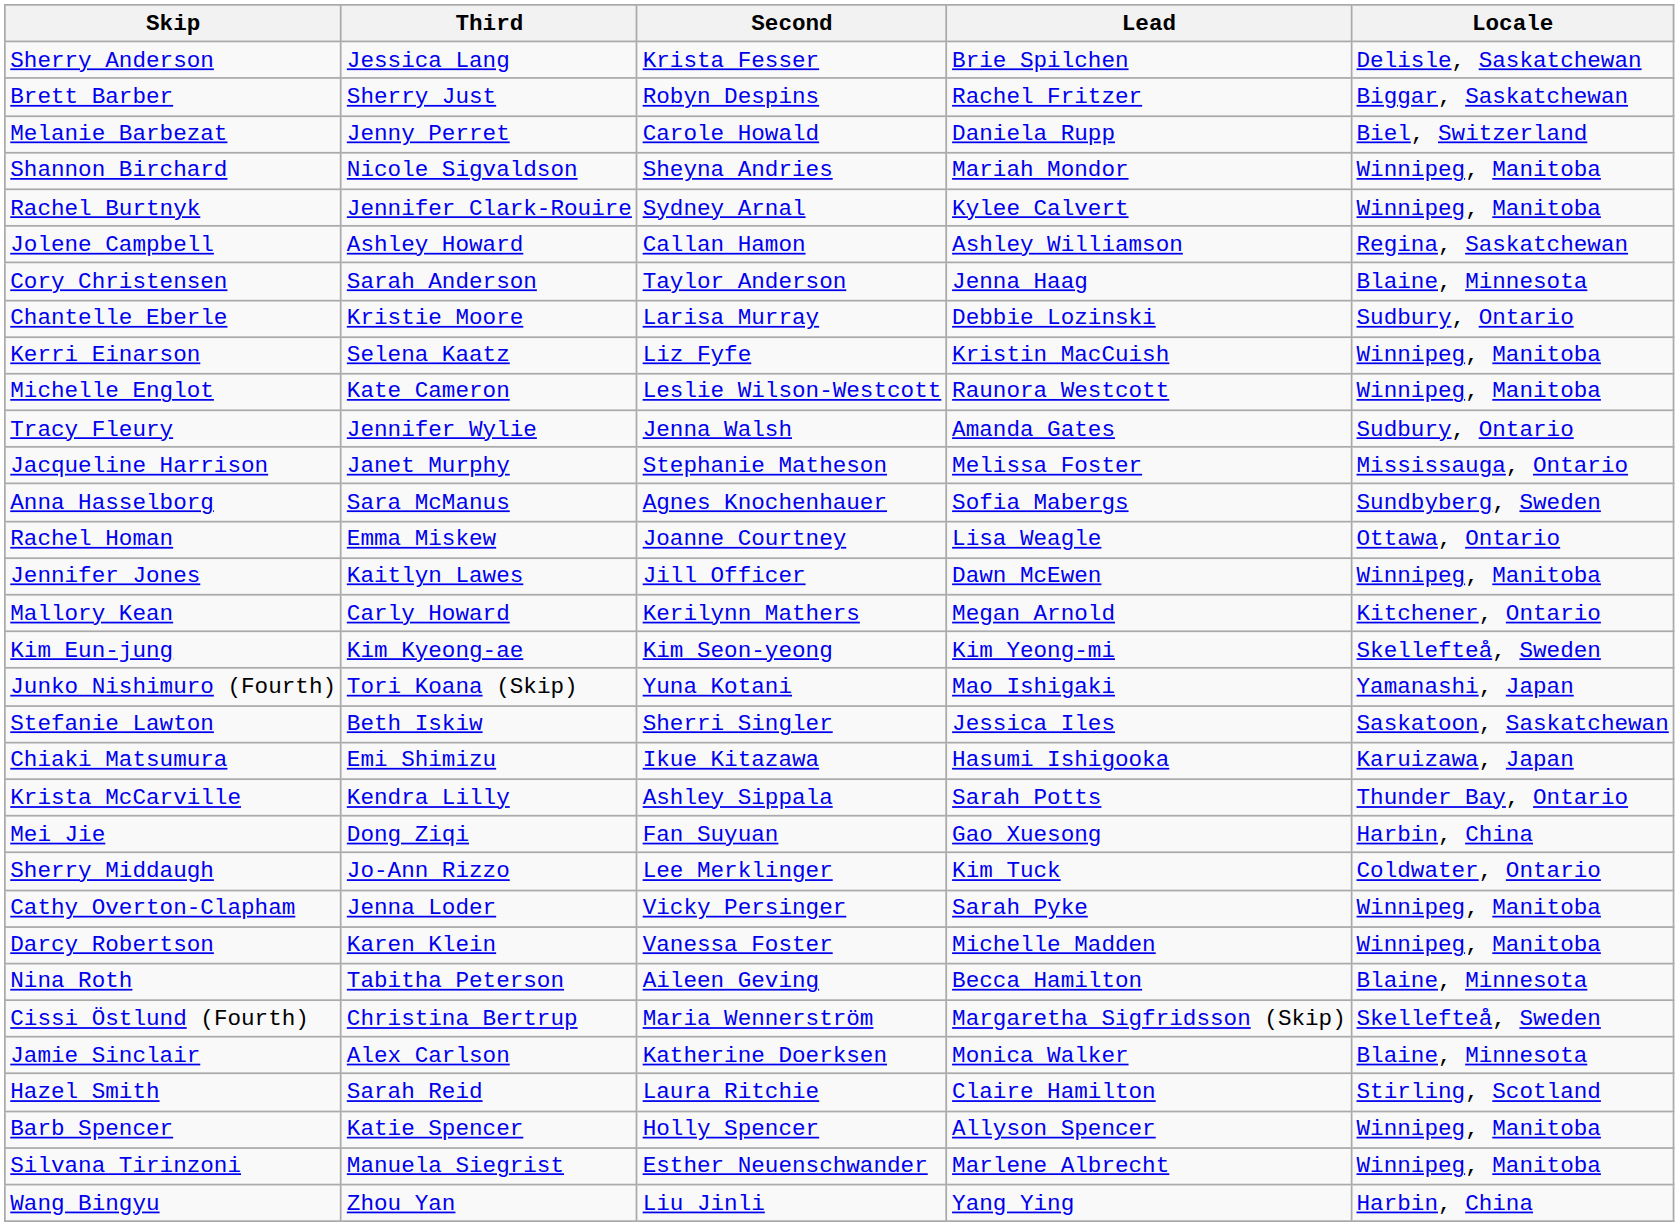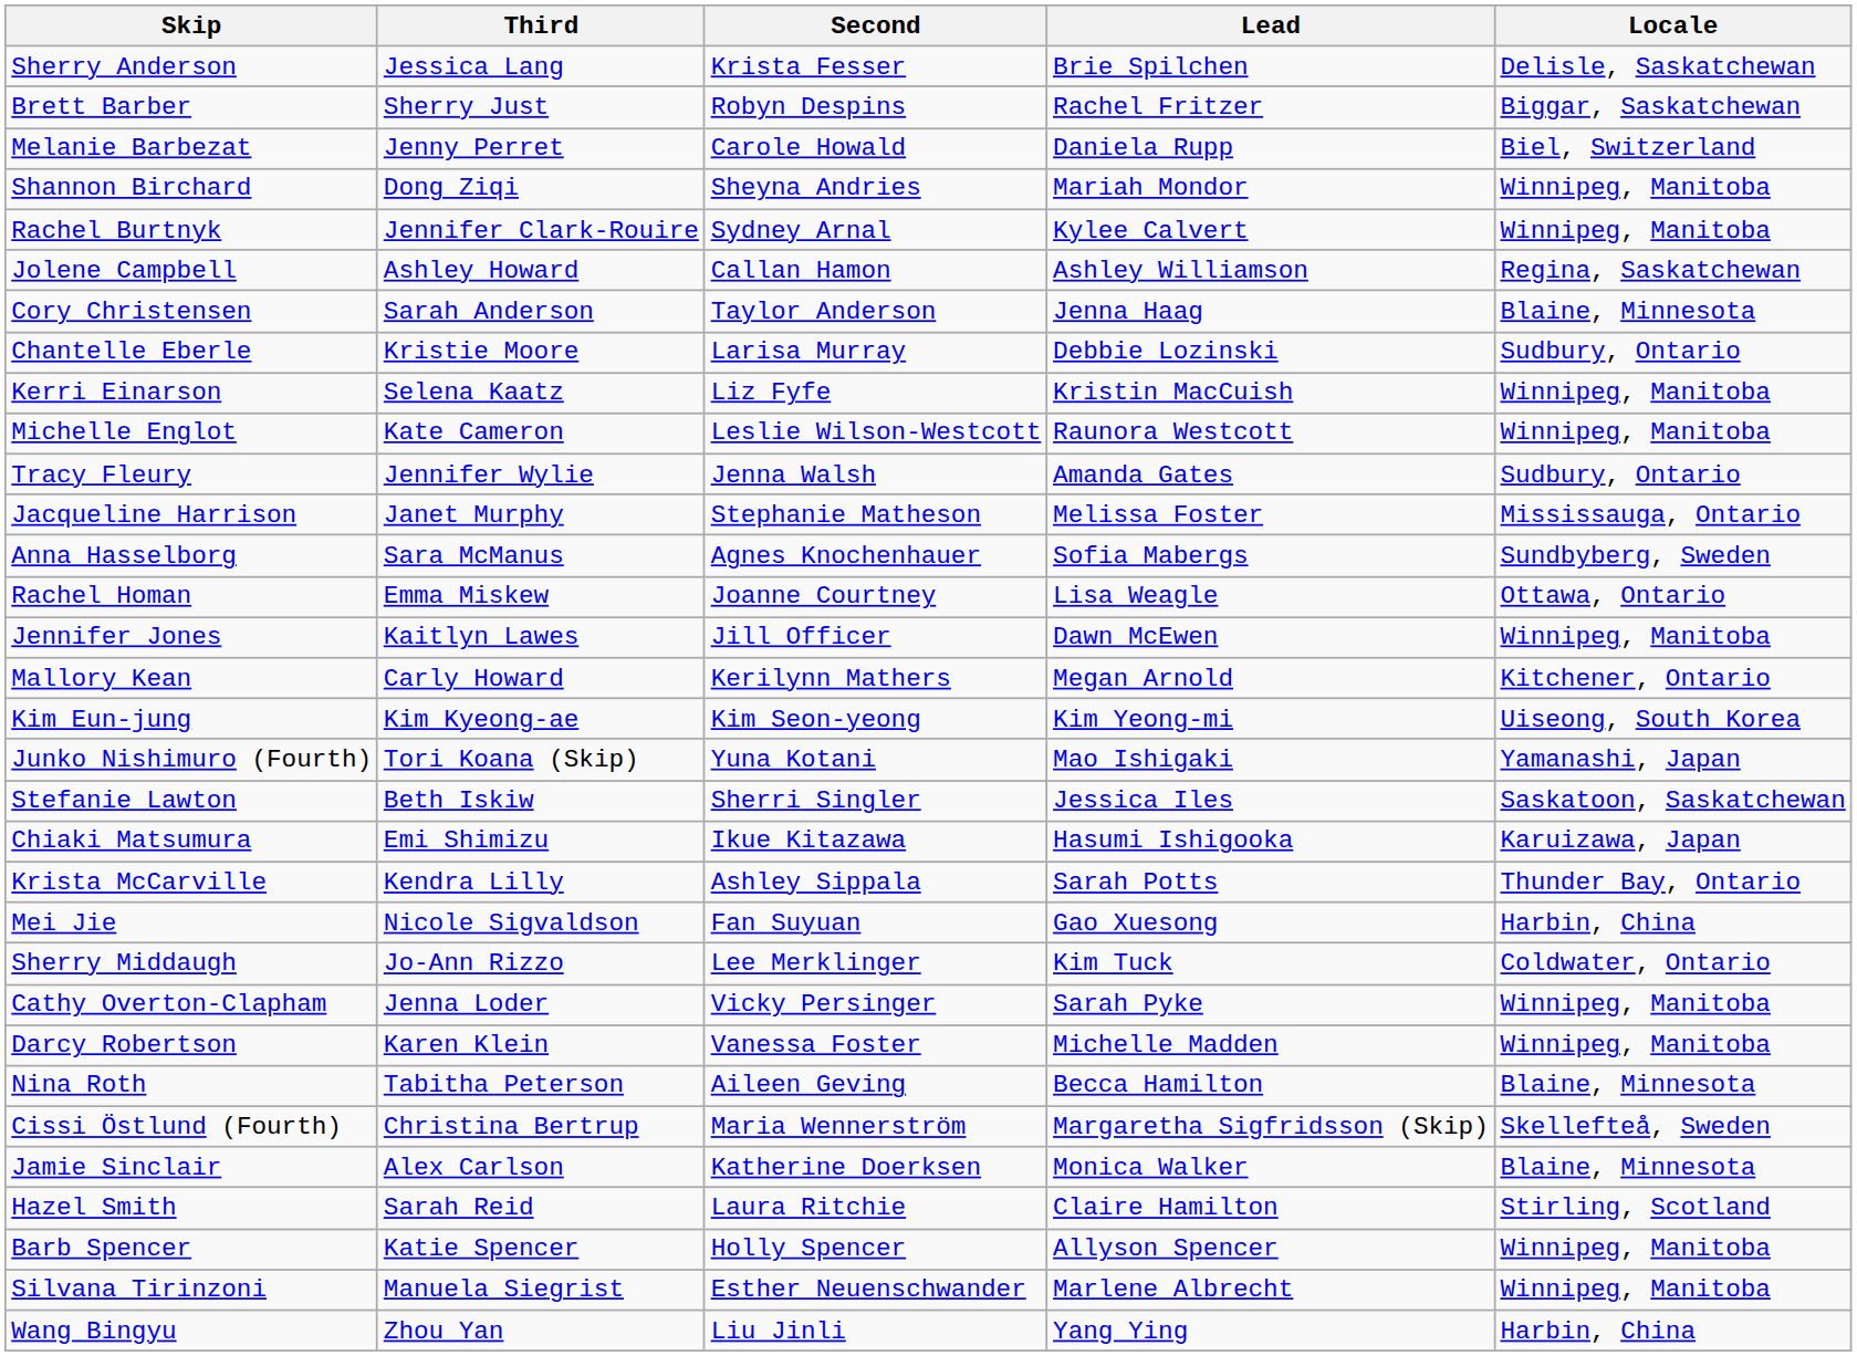Shannon Birchard | Third: Nicole Sigvaldson -> Dong Ziqi
Kim Eun-jung | Locale: Skellefteå, Sweden -> Uiseong, South Korea
Mei Jie | Third: Dong Ziqi -> Nicole Sigvaldson
